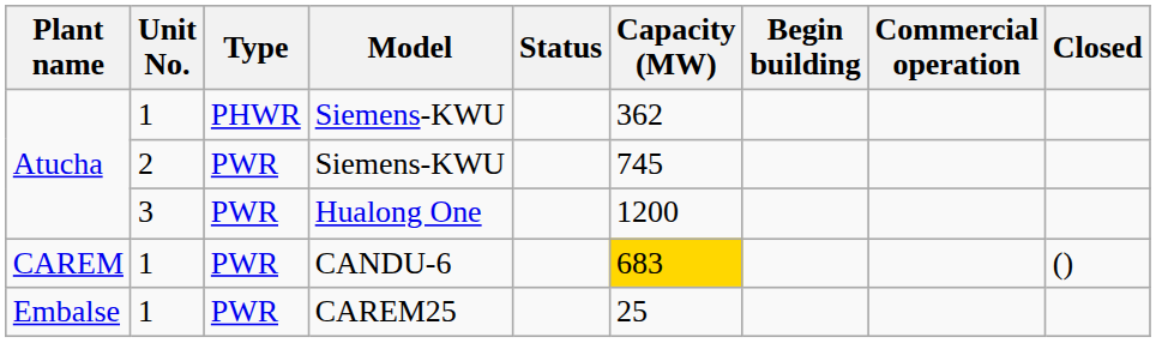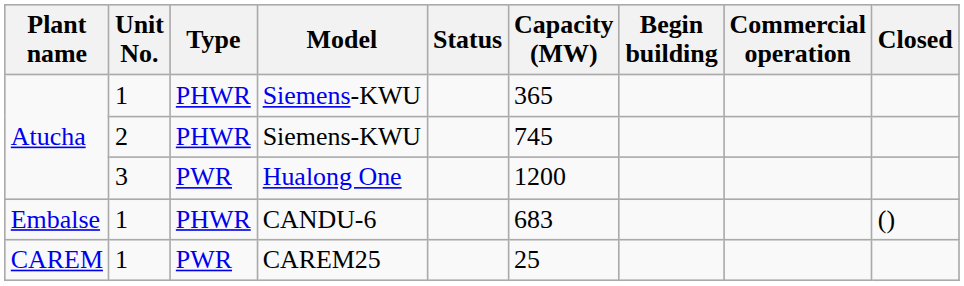1 / Siemens-KWU | Capacity (MW): 362 -> 365
2 / Siemens-KWU | Type: PWR -> PHWR
CANDU-6 | Plant name: CAREM -> Embalse
CANDU-6 | Type: PWR -> PHWR
CANDU-6 | Capacity (MW): gold background -> no background
CAREM25 | Plant name: Embalse -> CAREM
